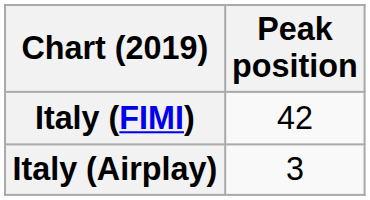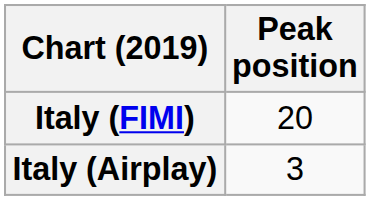Italy (FIMI) | Peak position: 42 -> 20
